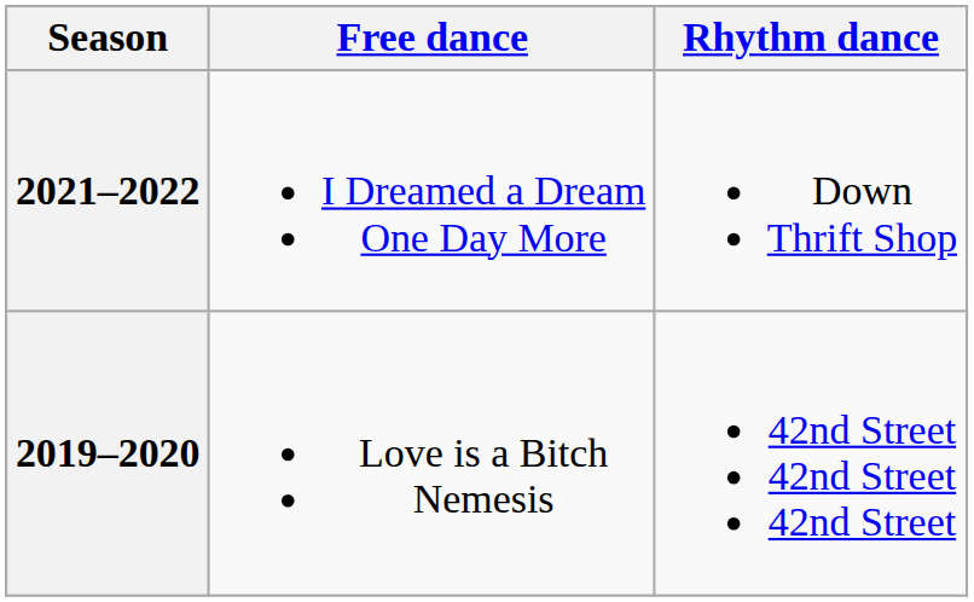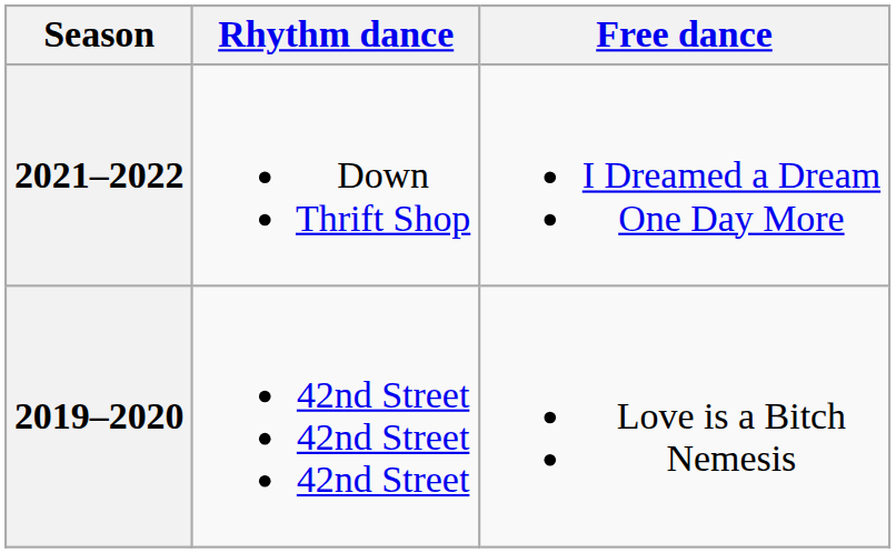columns swapped: Rhythm dance <-> Free dance
